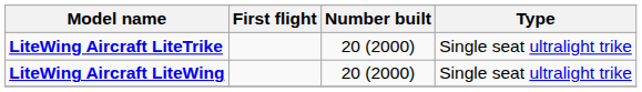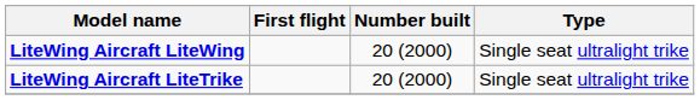rows swapped: LiteWing Aircraft LiteWing <-> LiteWing Aircraft LiteTrike
